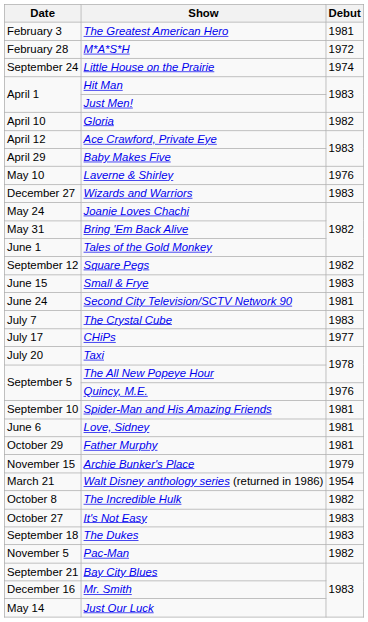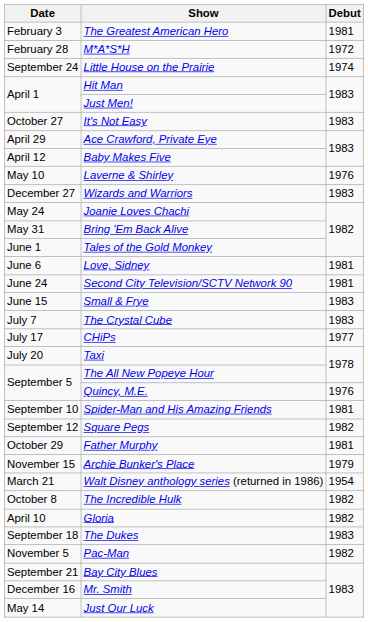rows swapped: Gloria <-> It's Not Easy
Ace Crawford, Private Eye | Date: April 12 -> April 29
Baby Makes Five | Date: April 29 -> April 12
rows swapped: Love, Sidney <-> Square Pegs
rows swapped: Small & Frye <-> Second City Television/SCTV Network 90
